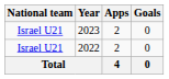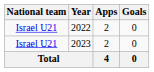rows swapped: 2022 <-> 2023
